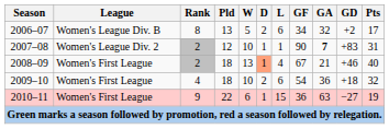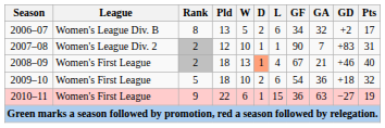2007–08 | GA: bold -> normal
2009–10 | Rank: 4 -> 5
